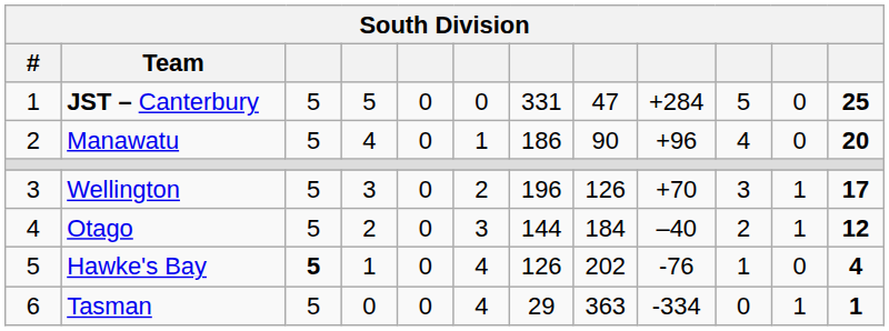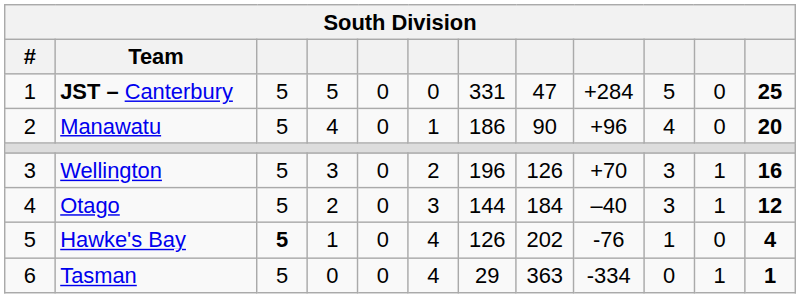Wellington | column 12: 17 -> 16
Otago | column 10: 2 -> 3
